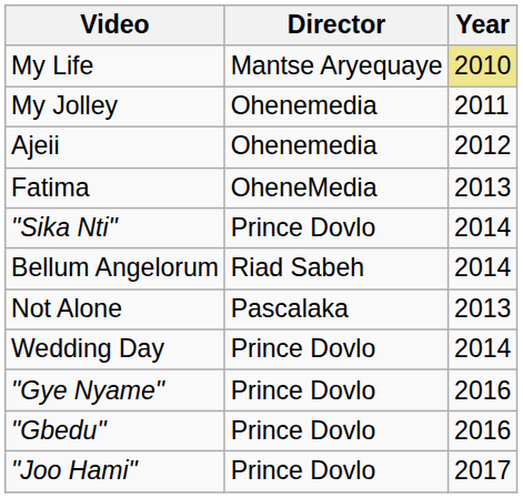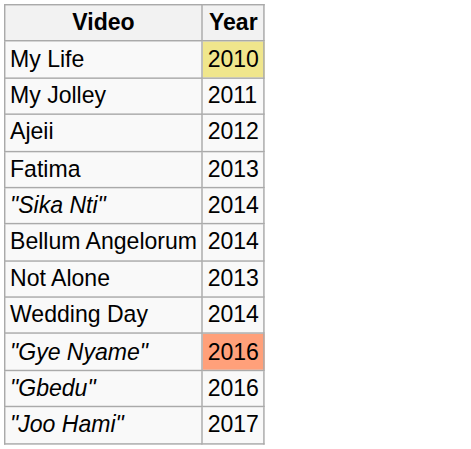- column: Director | Mantse Aryequaye | Ohenemedia | Ohenemedia | OheneMedia | Prince Dovlo | Riad Sabeh | Pascalaka | Prince Dovlo | Prince Dovlo | Prince Dovlo | Prince Dovlo
"Gye Nyame" | Year: no background -> lightsalmon background
